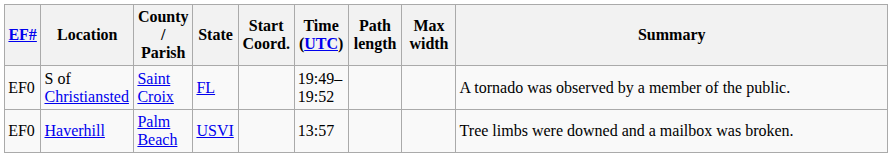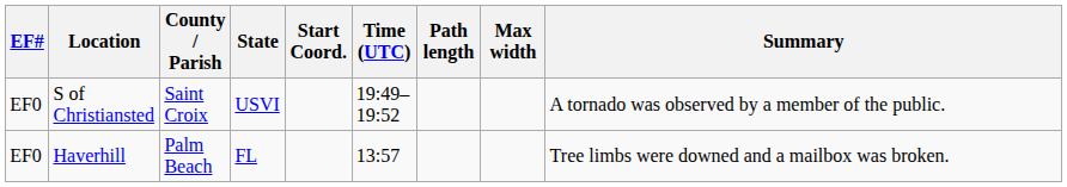S of Christiansted | State: FL -> USVI
Haverhill | State: USVI -> FL
